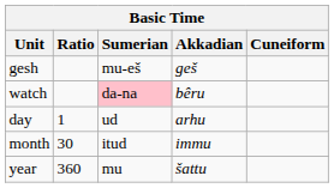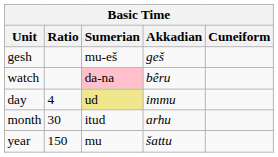day | Ratio: 1 -> 4
day | Sumerian: no background -> khaki background
day | Akkadian: arhu -> immu
month | Akkadian: immu -> arhu
year | Ratio: 360 -> 150
